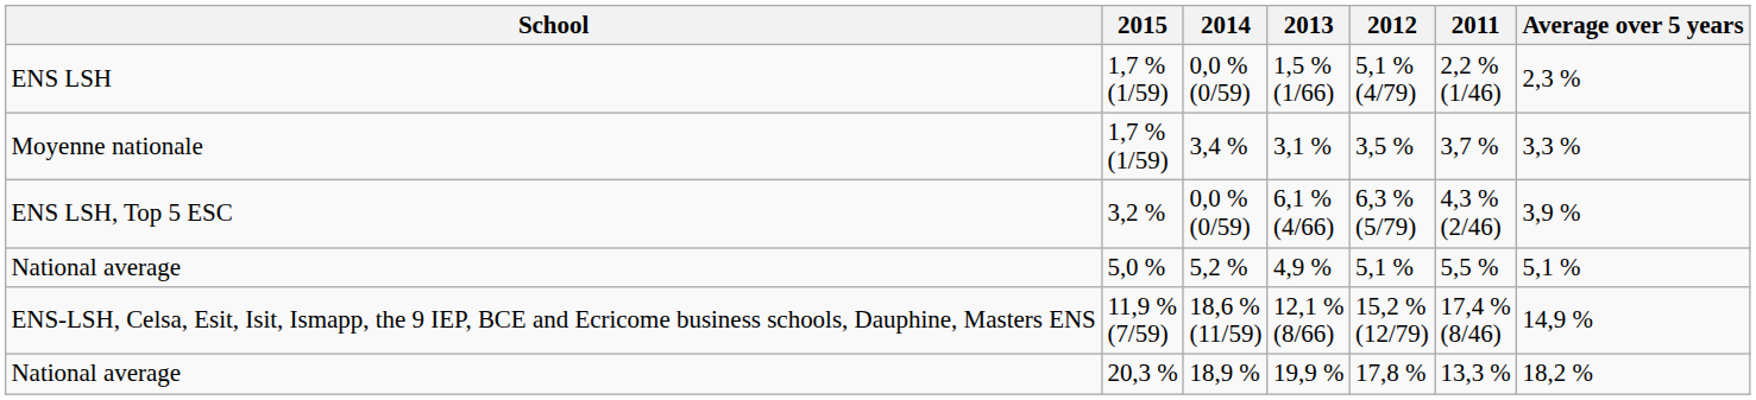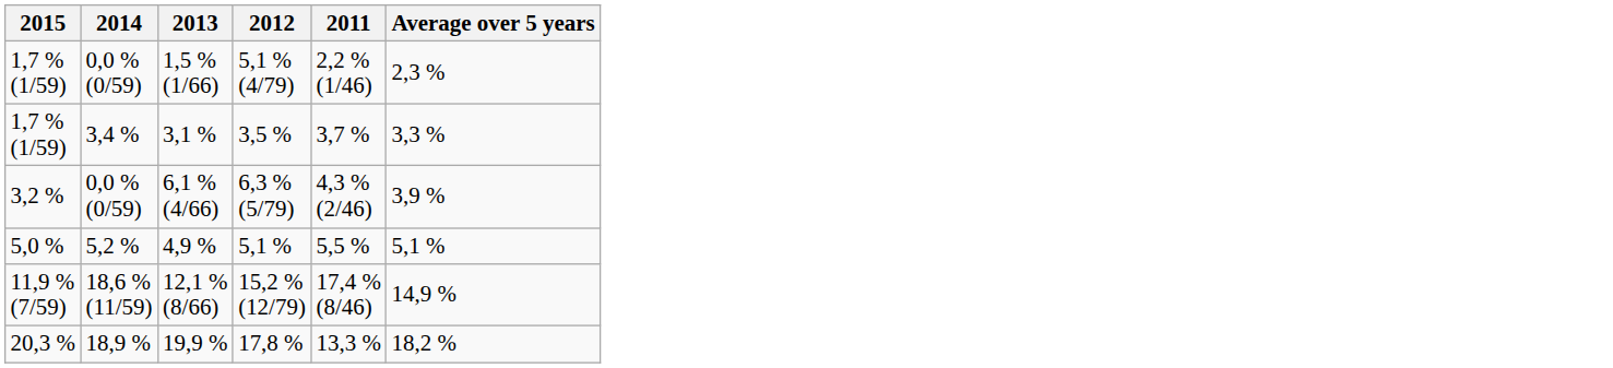- column: School | ENS LSH | Moyenne nationale | ENS LSH, Top 5 ESC | National average | ENS-LSH, Celsa, Esit, Isit, Ismapp, the 9 IEP, BCE and Ecricome business schools, Dauphine, Masters ENS | National average
